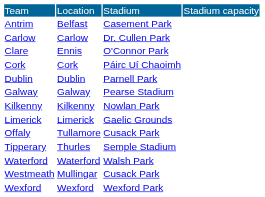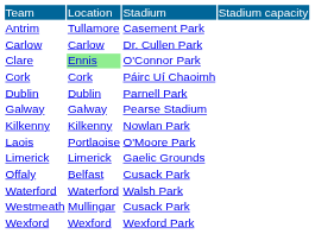Antrim | column 2: Belfast -> Tullamore
Clare | column 2: no background -> lightgreen background
+ row: Laois | Portlaoise | O'Moore Park
Offaly | column 2: Tullamore -> Belfast
- row: Tipperary | Thurles | Semple Stadium
